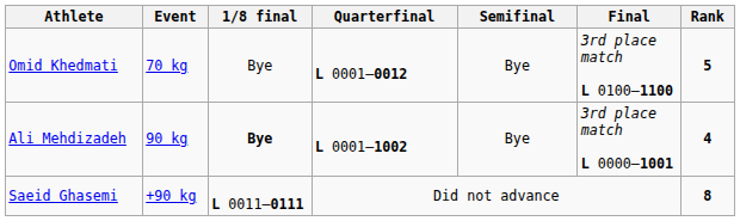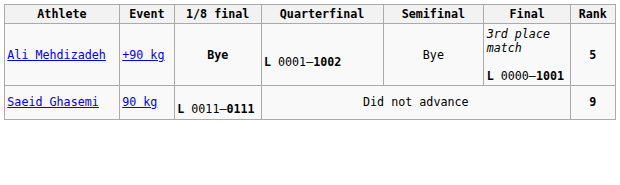- row: Omid Khedmati | 70 kg | Bye | L 0001–0012 | Bye | 3rd place match L 0100–1100 | 5
Ali Mehdizadeh | Event: 90 kg -> +90 kg
Ali Mehdizadeh | Rank: 4 -> 5
Saeid Ghasemi | Event: +90 kg -> 90 kg
Saeid Ghasemi | Rank: 8 -> 9
